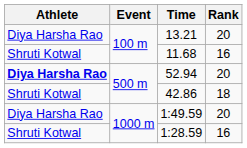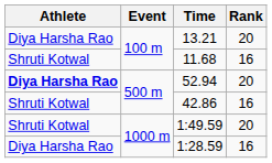42.86 | Rank: 18 -> 16
1:49.59 | Athlete: Diya Harsha Rao -> Shruti Kotwal
1:28.59 | Athlete: Shruti Kotwal -> Diya Harsha Rao
